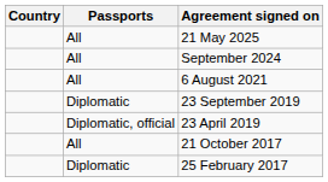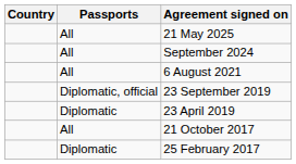23 September 2019 | Passports: Diplomatic -> Diplomatic, official
23 April 2019 | Passports: Diplomatic, official -> Diplomatic
